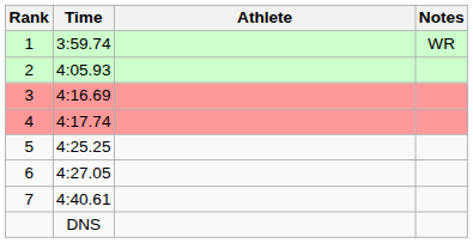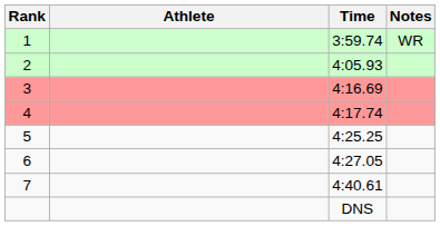columns swapped: Athlete <-> Time
